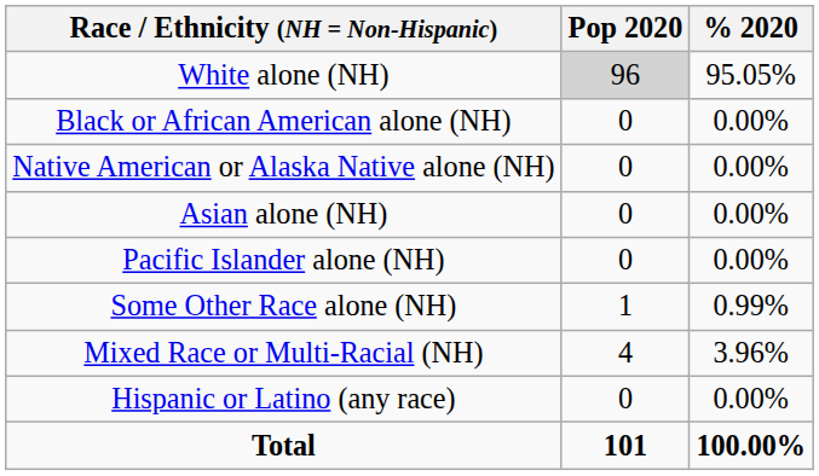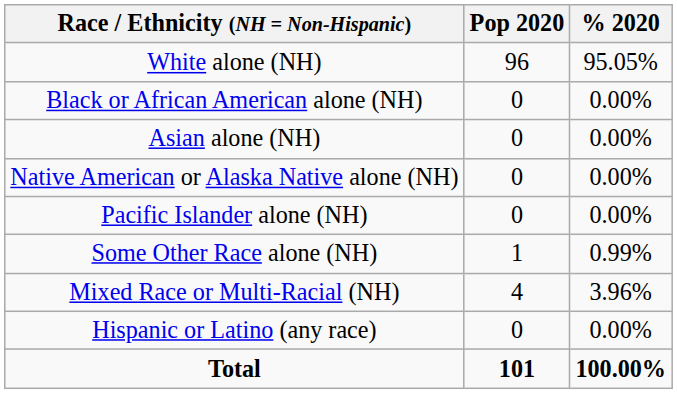White alone (NH) | Pop 2020: lightgrey background -> no background
rows swapped: Native American or Alaska Native alone (NH) <-> Asian alone (NH)
